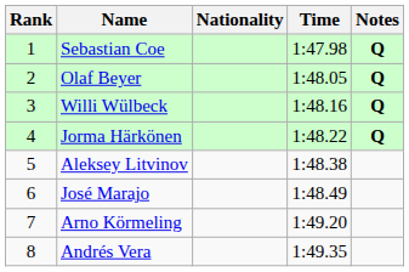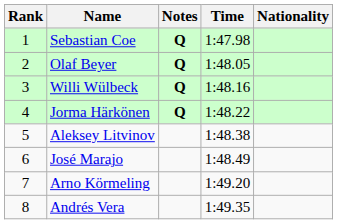columns swapped: Nationality <-> Notes
